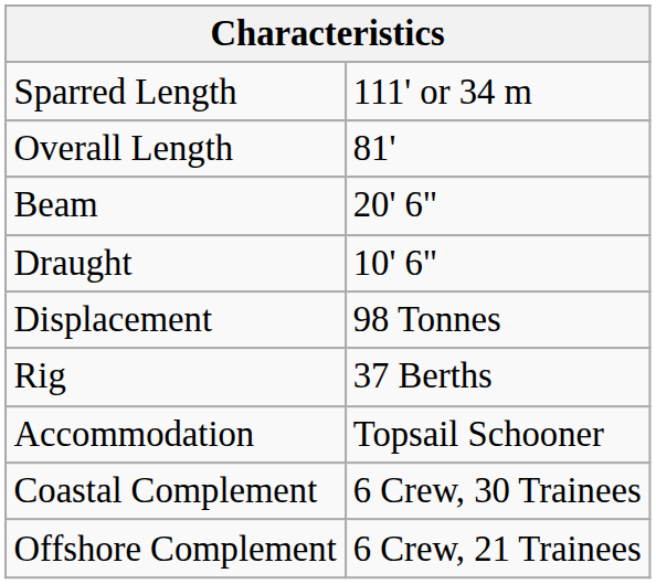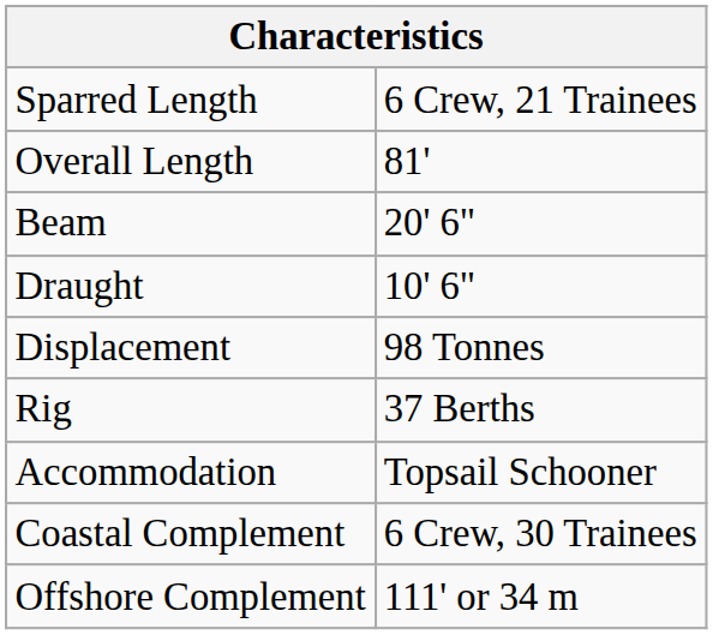Sparred Length | column 2: 111' or 34 m -> 6 Crew, 21 Trainees
Offshore Complement | column 2: 6 Crew, 21 Trainees -> 111' or 34 m
